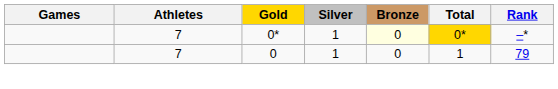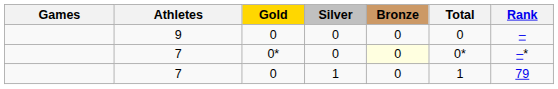+ row: 9 | 0 | 0 | 0 | 0 | –
7 / 0* | Silver: 1 -> 0
7 / 0* | Total: gold background -> no background
